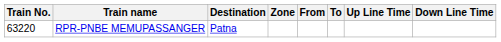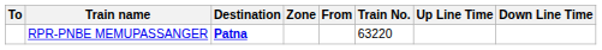columns swapped: Train No. <-> To
RPR-PNBE MEMUPASSANGER | Destination: normal -> bold
